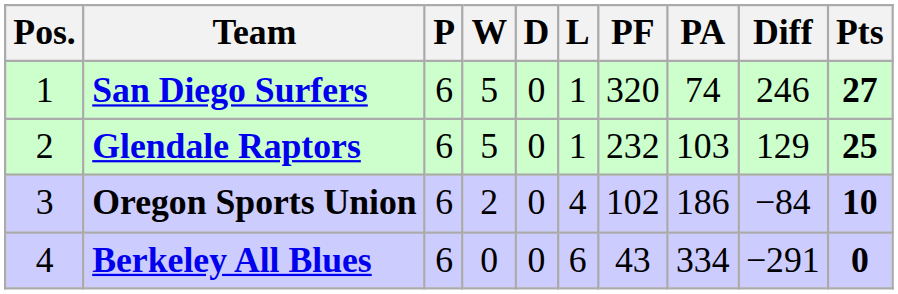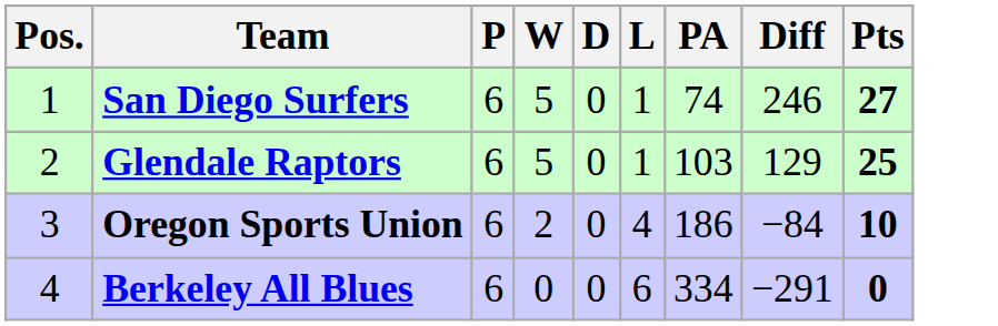- column: PF | 320 | 232 | 102 | 43
